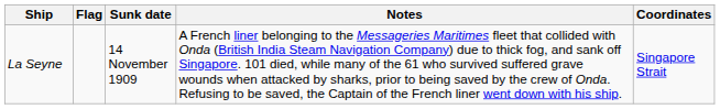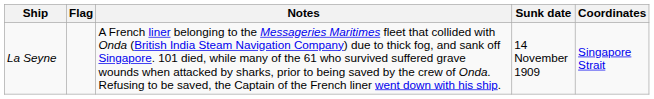columns swapped: Sunk date <-> Notes
